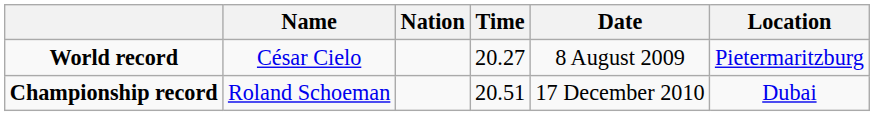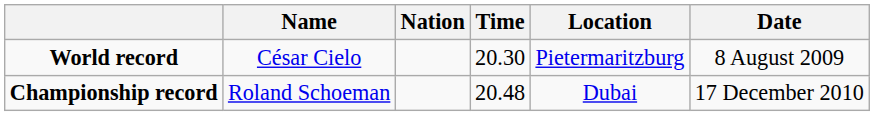columns swapped: Location <-> Date
World record | Time: 20.27 -> 20.30
Championship record | Time: 20.51 -> 20.48
